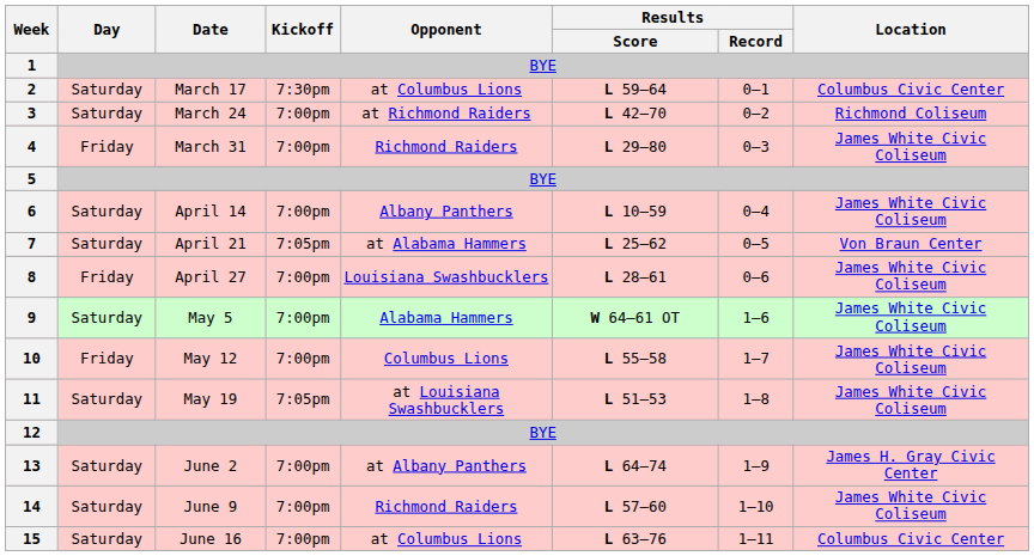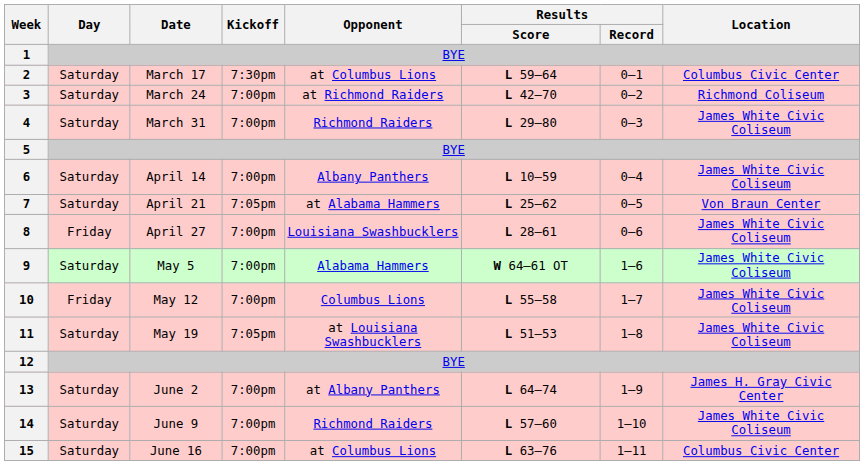4 | Day: Friday -> Saturday
